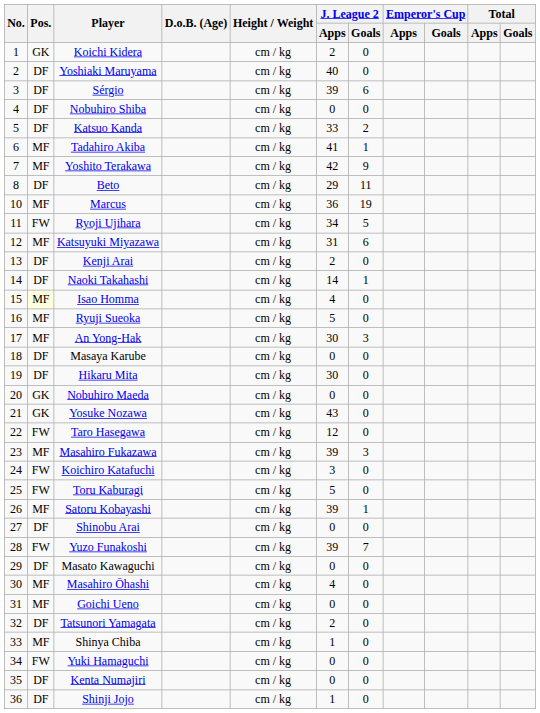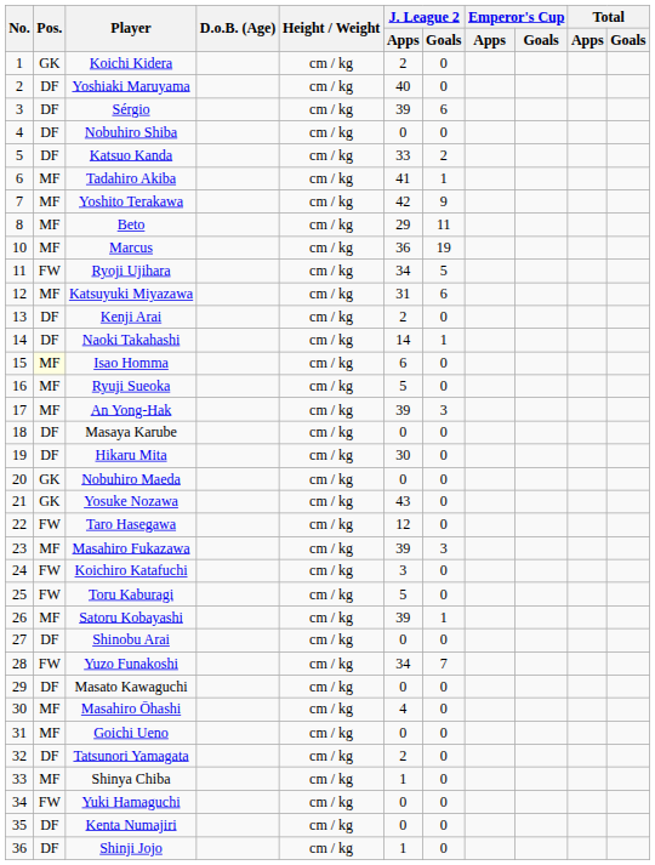Beto | Pos.: DF -> MF
Isao Homma | J. League 2 / Apps: 4 -> 6
An Yong-Hak | J. League 2 / Apps: 30 -> 39
Yuzo Funakoshi | J. League 2 / Apps: 39 -> 34
